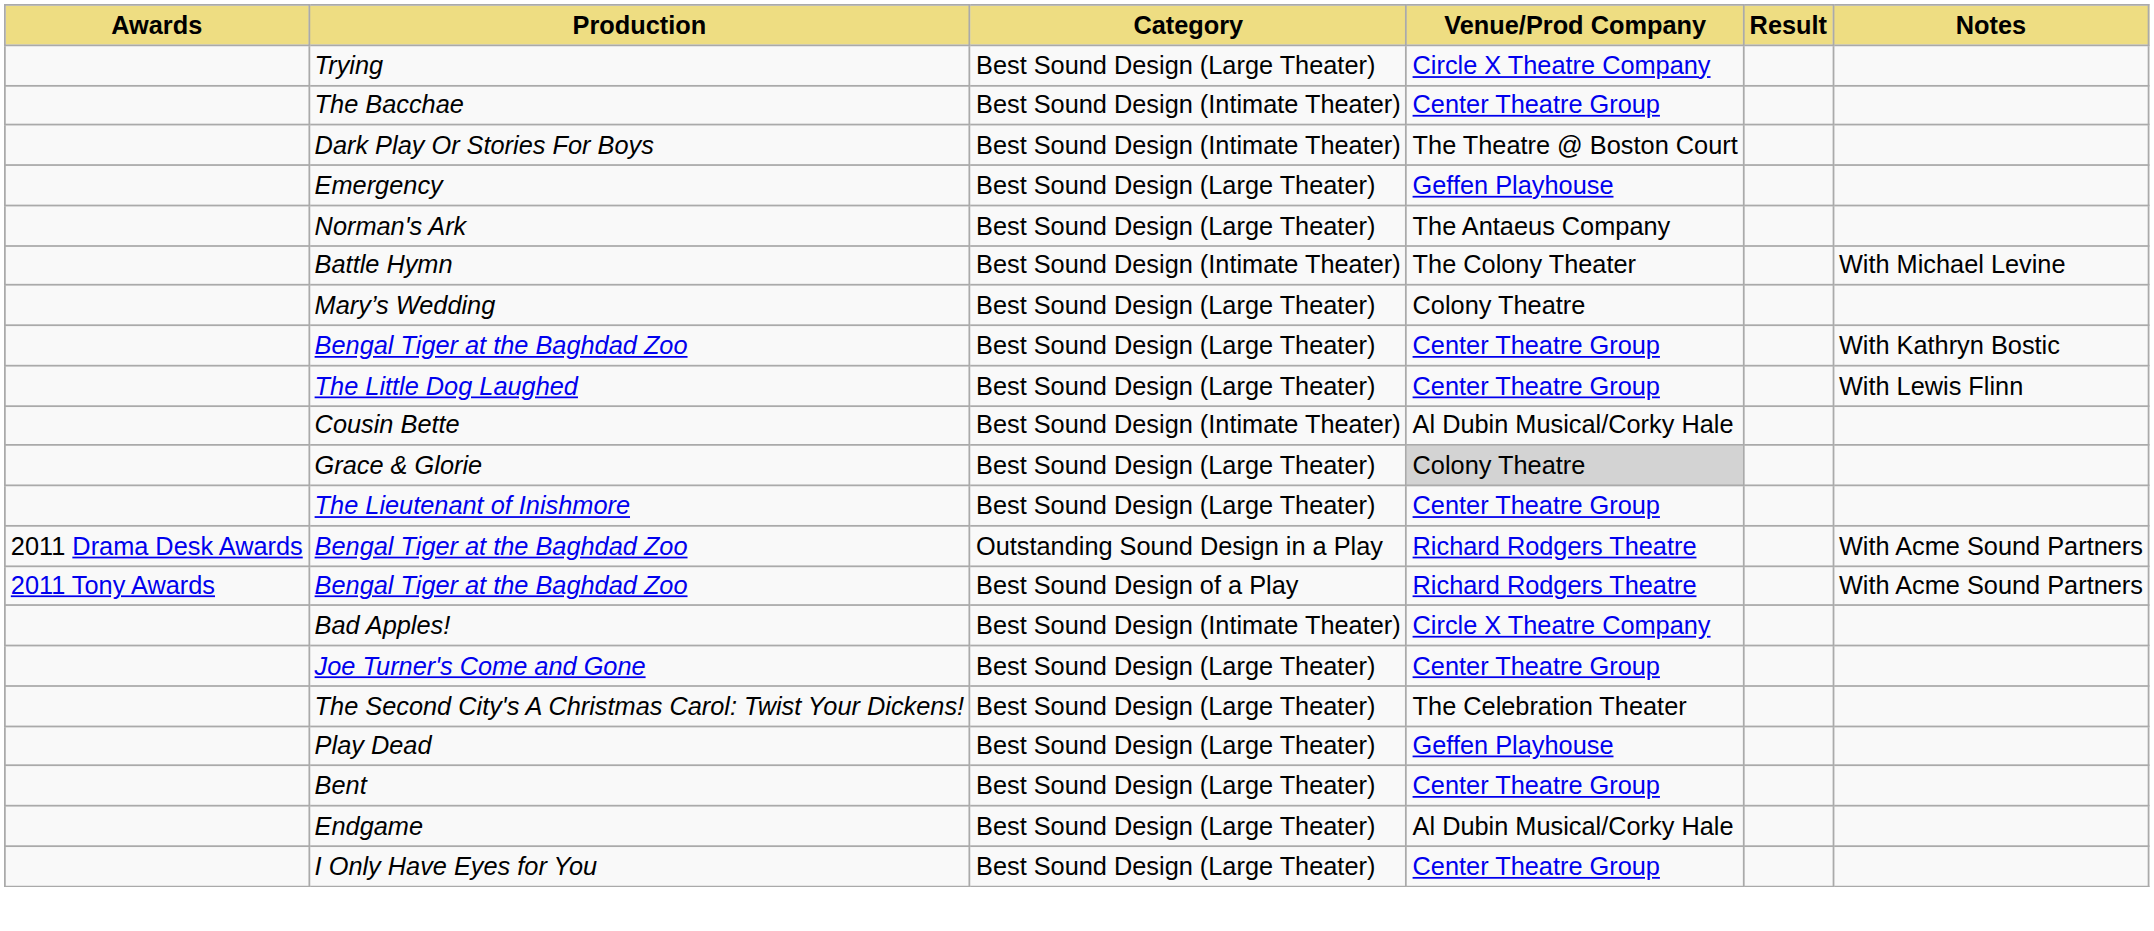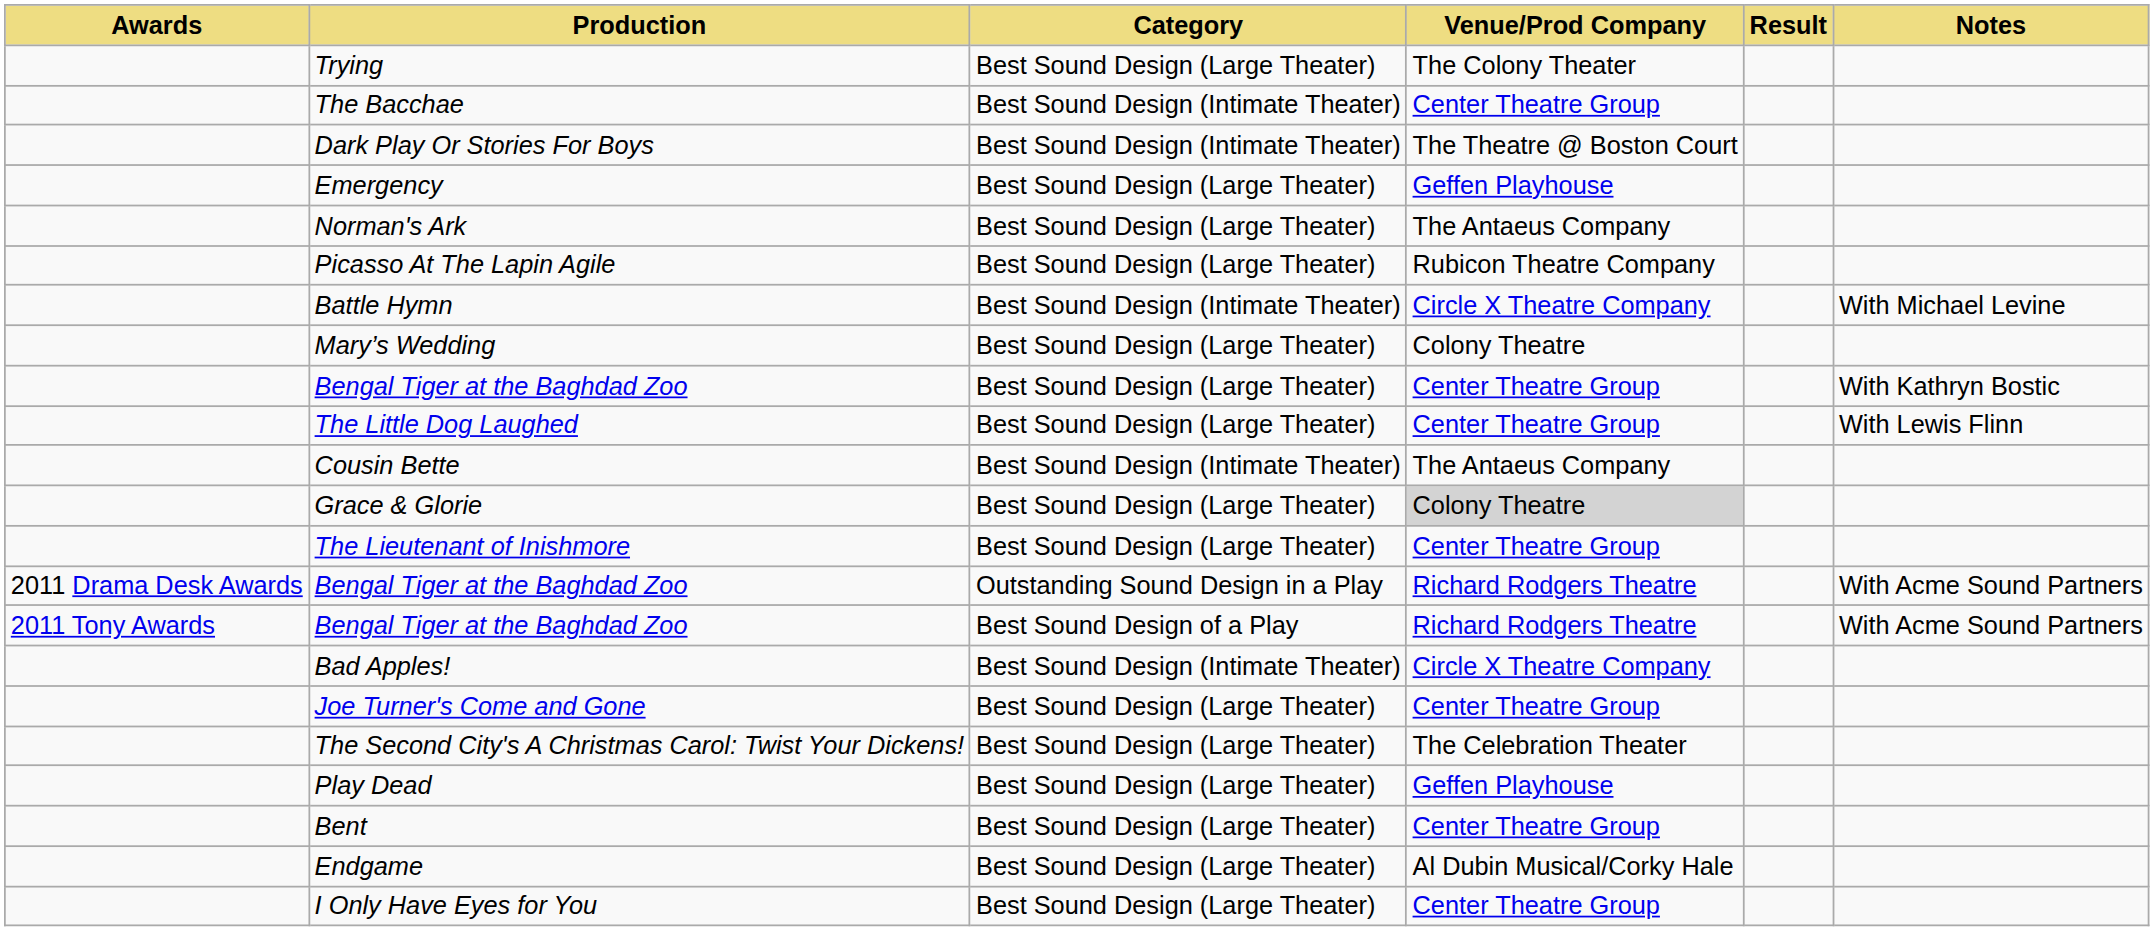Trying | Venue/Prod Company: Circle X Theatre Company -> The Colony Theater
+ row: Picasso At The Lapin Agile | Best Sound Design (Large Theater) | Rubicon Theatre Company
Battle Hymn | Venue/Prod Company: The Colony Theater -> Circle X Theatre Company
Cousin Bette | Venue/Prod Company: Al Dubin Musical/Corky Hale -> The Antaeus Company
